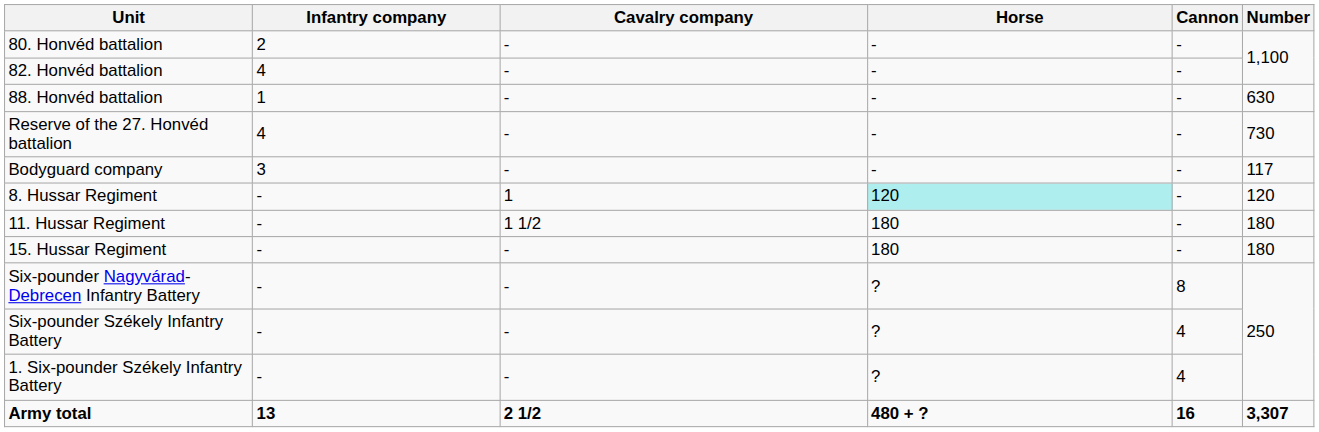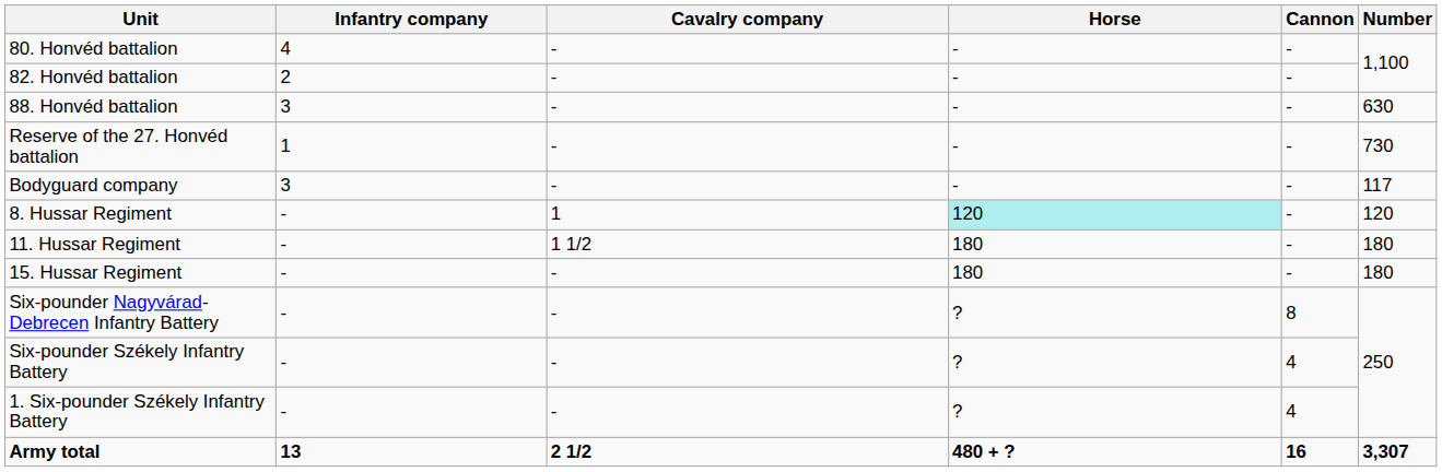80. Honvéd battalion | Infantry company: 2 -> 4
82. Honvéd battalion | Infantry company: 4 -> 2
88. Honvéd battalion | Infantry company: 1 -> 3
Reserve of the 27. Honvéd battalion | Infantry company: 4 -> 1
